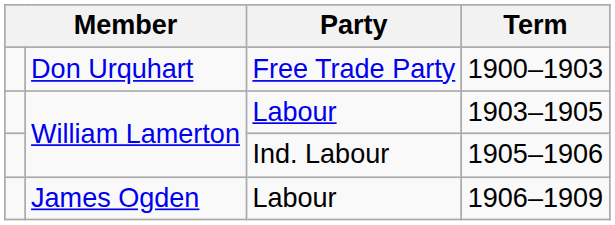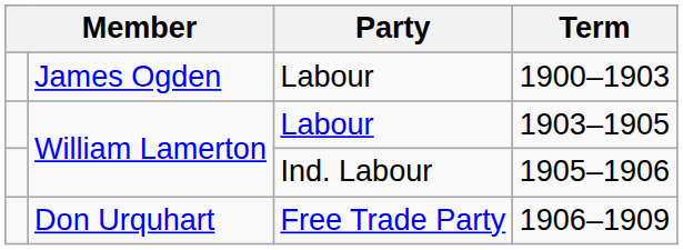1900–1903 | column 2: Don Urquhart -> James Ogden
1900–1903 | Party: Free Trade Party -> Labour
1906–1909 | column 2: James Ogden -> Don Urquhart
1906–1909 | Party: Labour -> Free Trade Party
